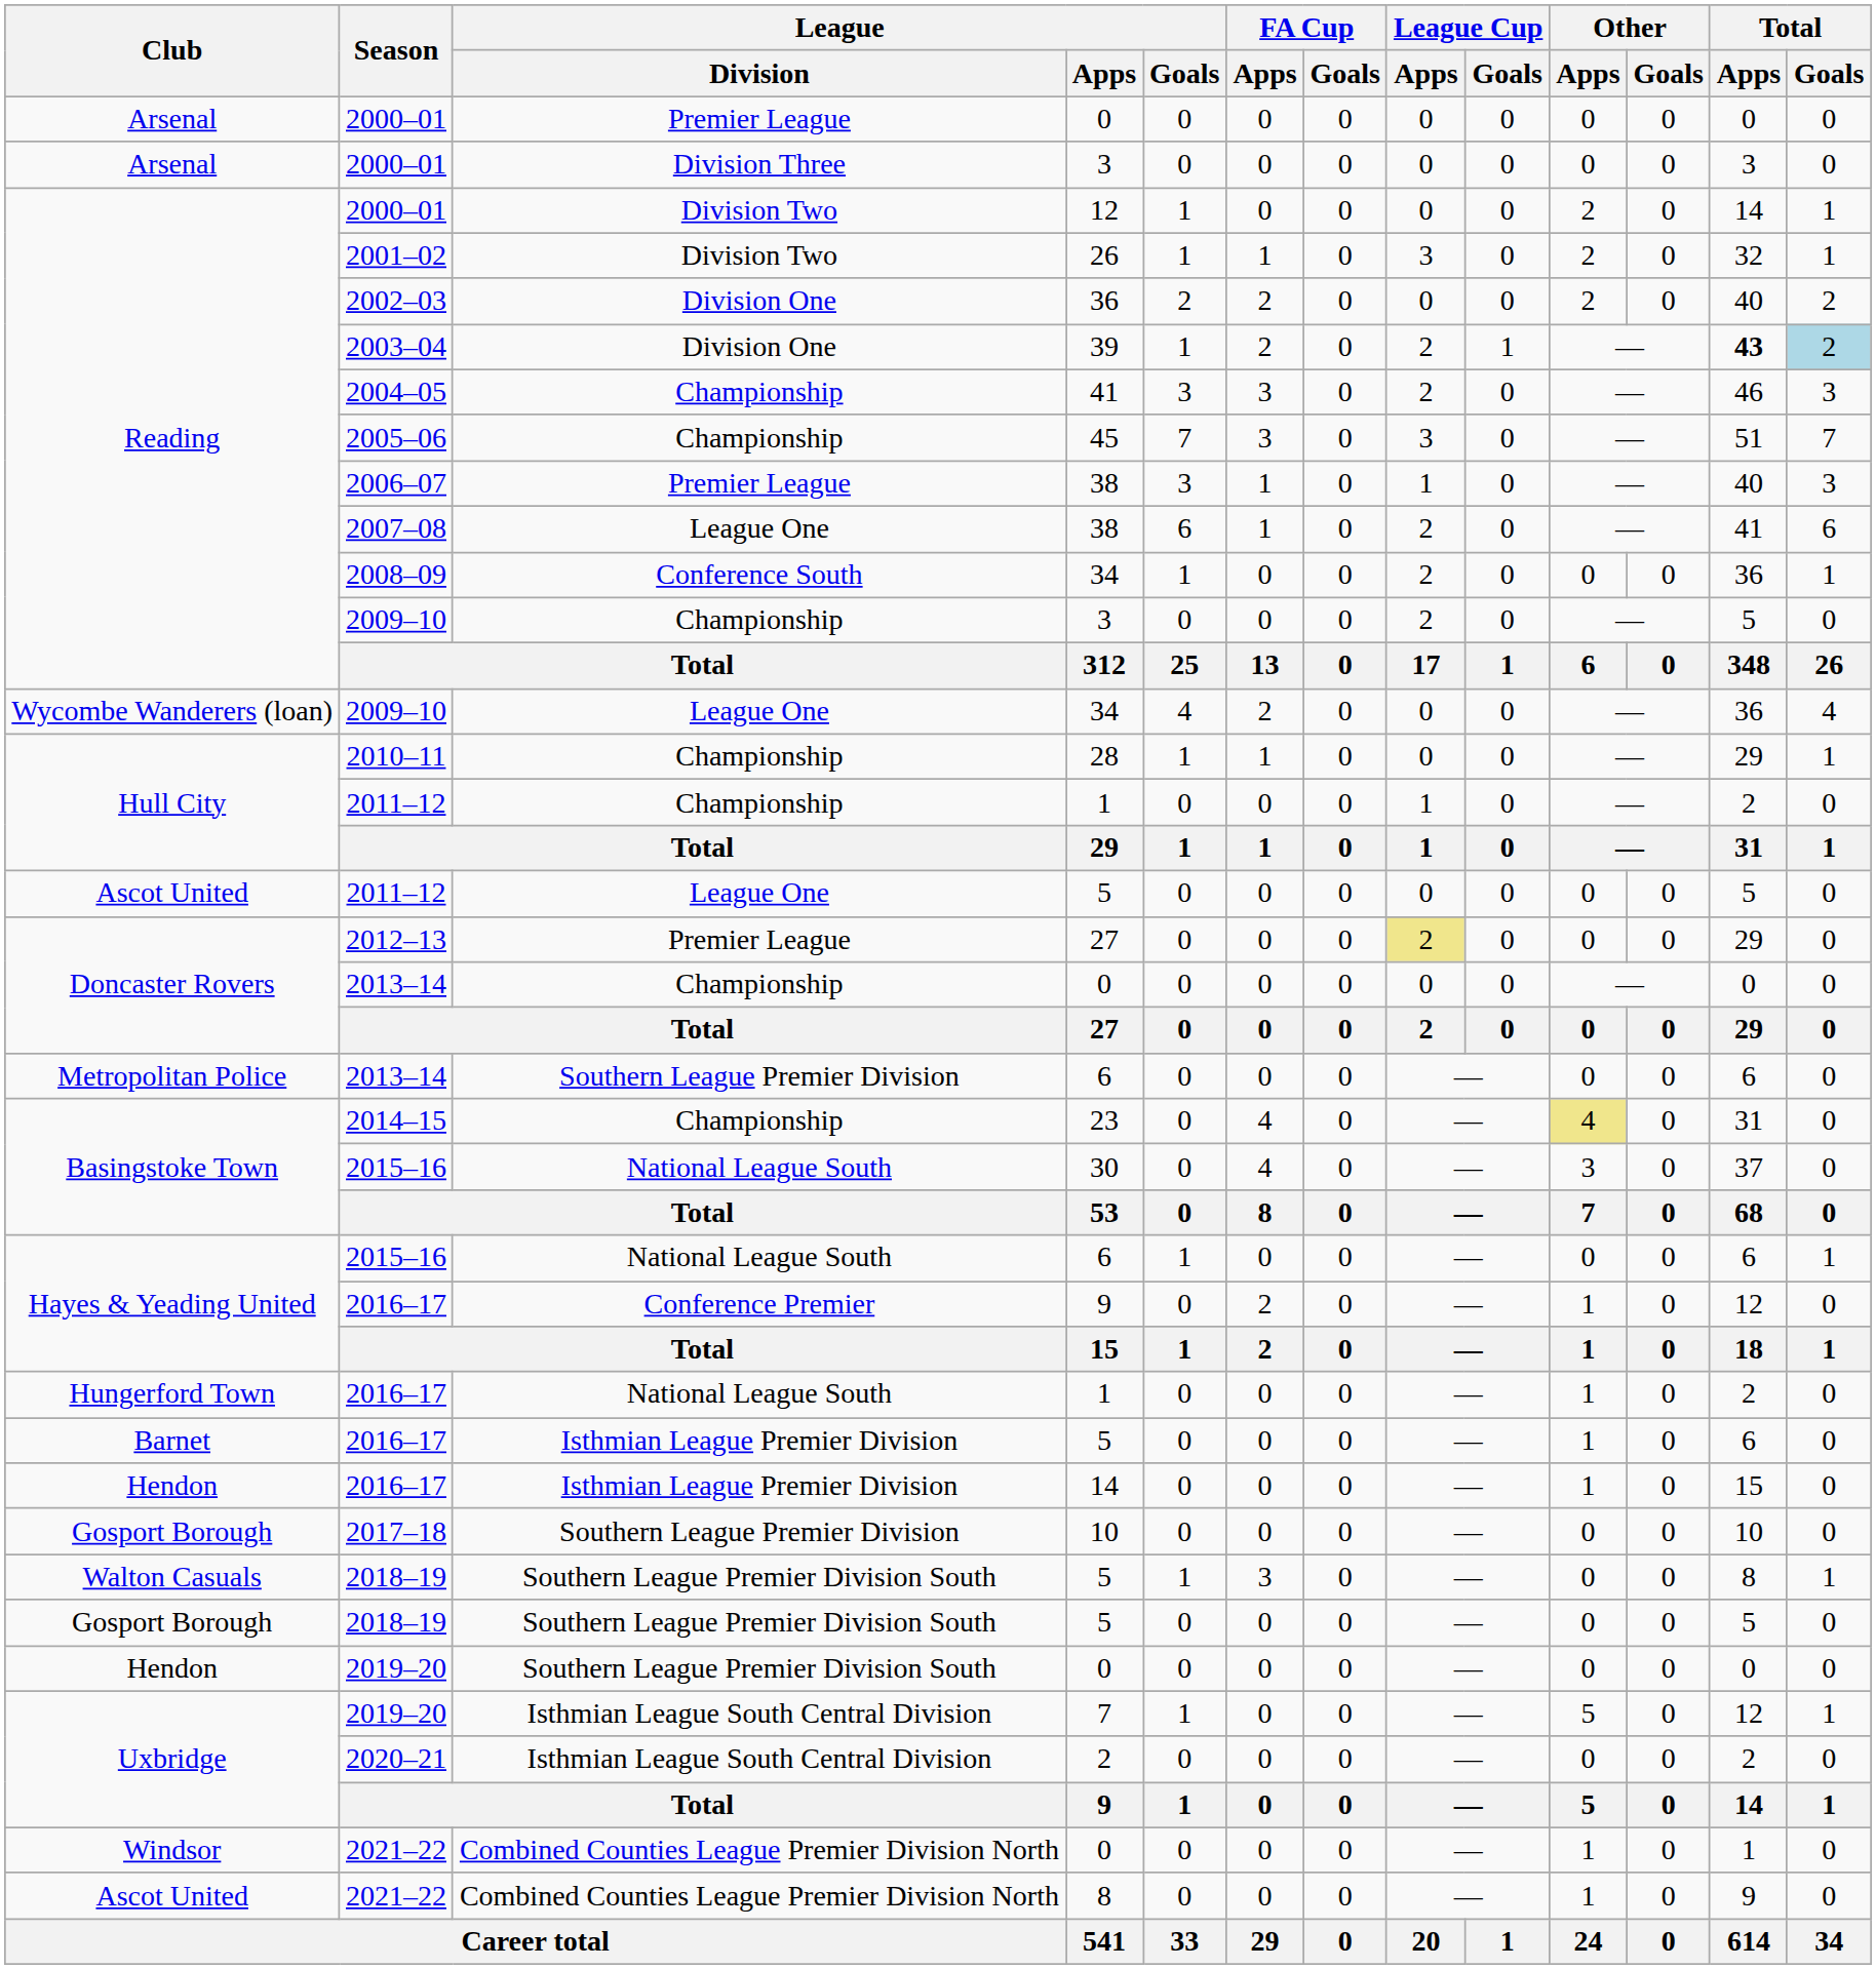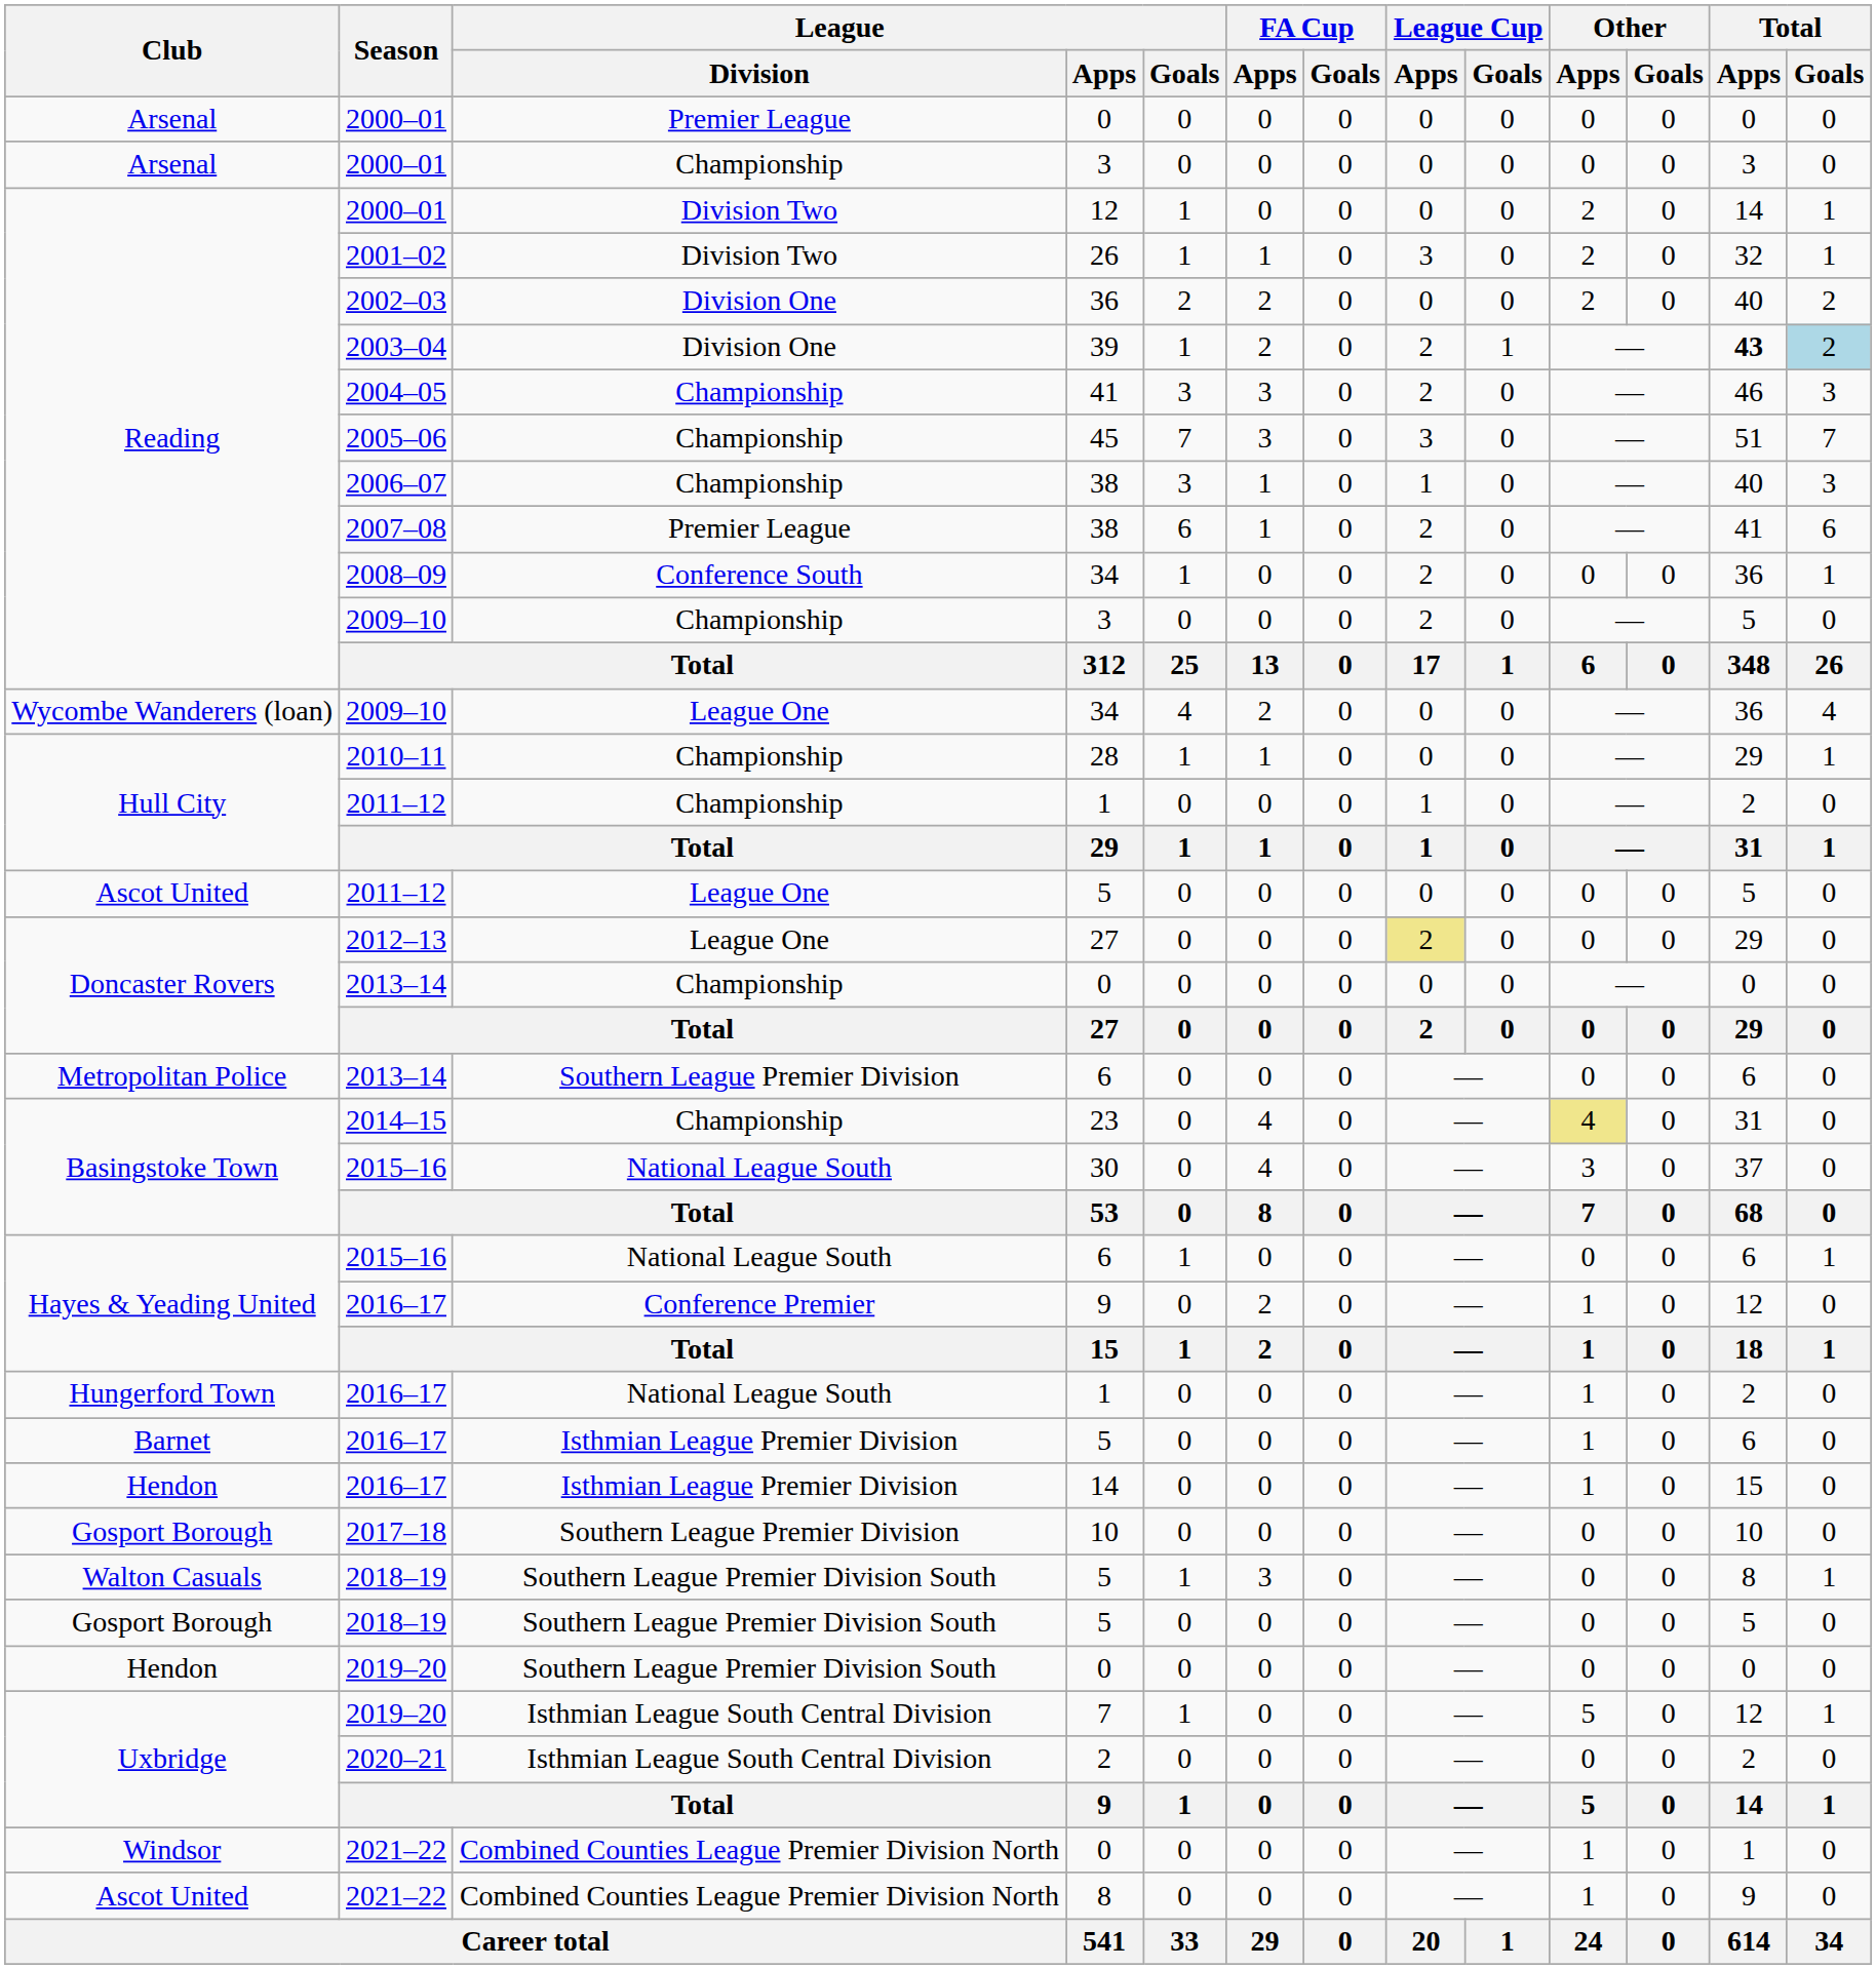2000–01 / 3 | League / Division: Division Three -> Championship
2006–07 / 38 | League / Division: Premier League -> Championship
2007–08 / 38 | League / Division: League One -> Premier League
2012–13 / 27 | League / Division: Premier League -> League One
